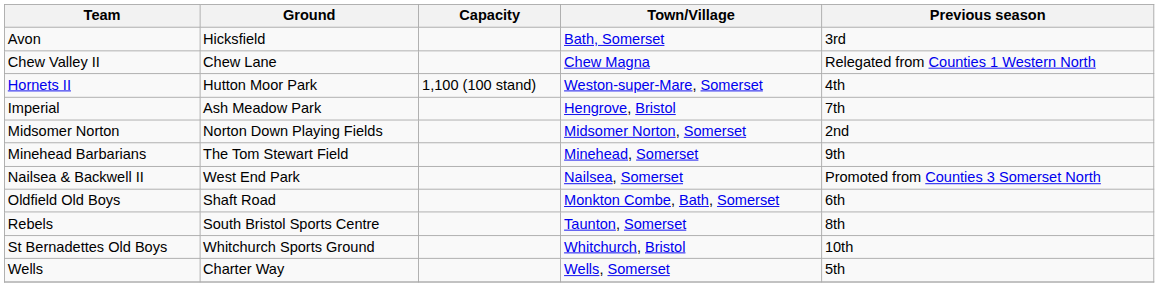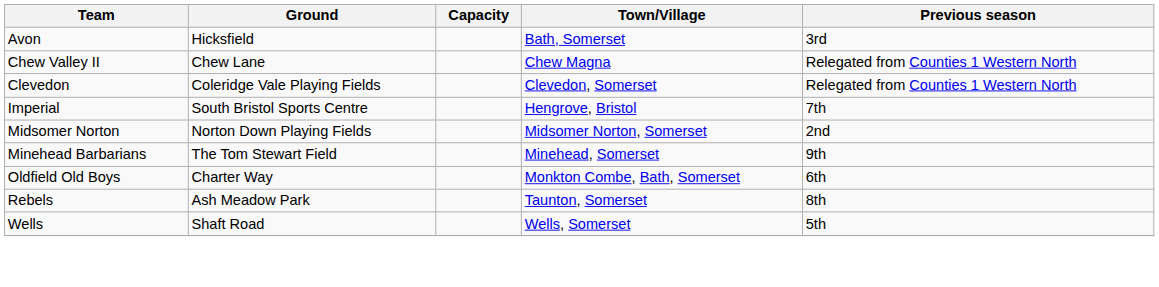+ row: Clevedon | Coleridge Vale Playing Fields | Clevedon, Somerset | Relegated from Counties 1 Western North
- row: Hornets II | Hutton Moor Park | 1,100 (100 stand) | Weston-super-Mare, Somerset | 4th
Imperial | Ground: Ash Meadow Park -> South Bristol Sports Centre
- row: Nailsea & Backwell II | West End Park | Nailsea, Somerset | Promoted from Counties 3 Somerset North
Oldfield Old Boys | Ground: Shaft Road -> Charter Way
Rebels | Ground: South Bristol Sports Centre -> Ash Meadow Park
- row: St Bernadettes Old Boys | Whitchurch Sports Ground | Whitchurch, Bristol | 10th
Wells | Ground: Charter Way -> Shaft Road
